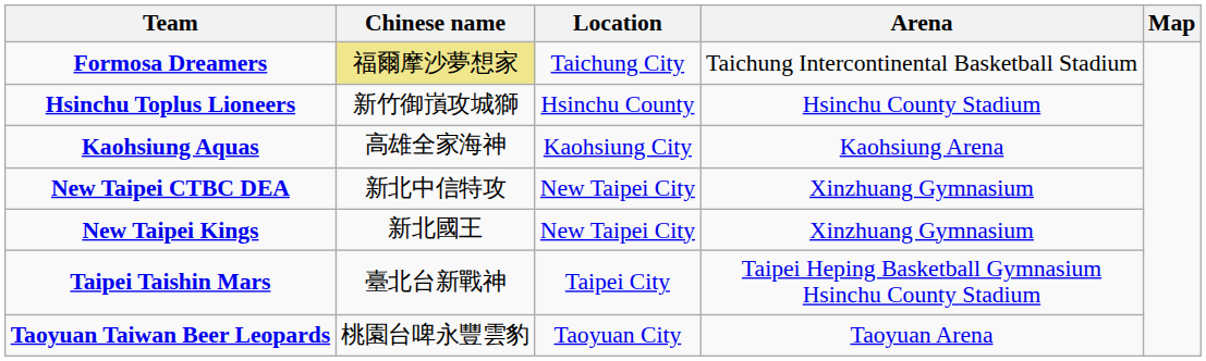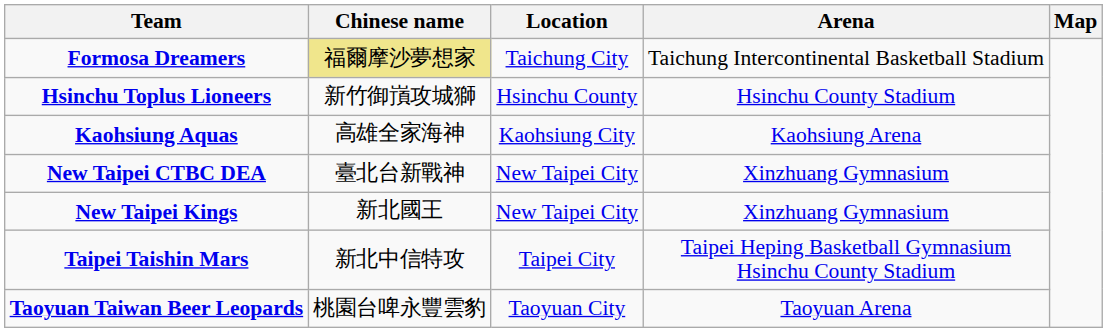New Taipei CTBC DEA | Chinese name: 新北中信特攻 -> 臺北台新戰神
Taipei Taishin Mars | Chinese name: 臺北台新戰神 -> 新北中信特攻
